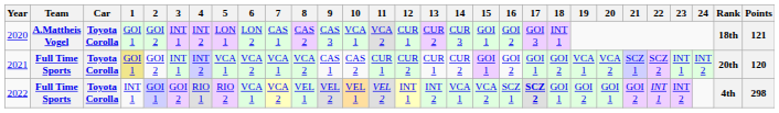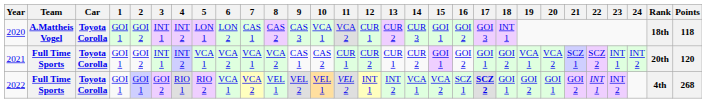2020 | Points: 121 -> 118
2021 | 1: khaki background -> no background
2022 | 1: INT 1 -> GOI 1
2022 | Points: 298 -> 268
